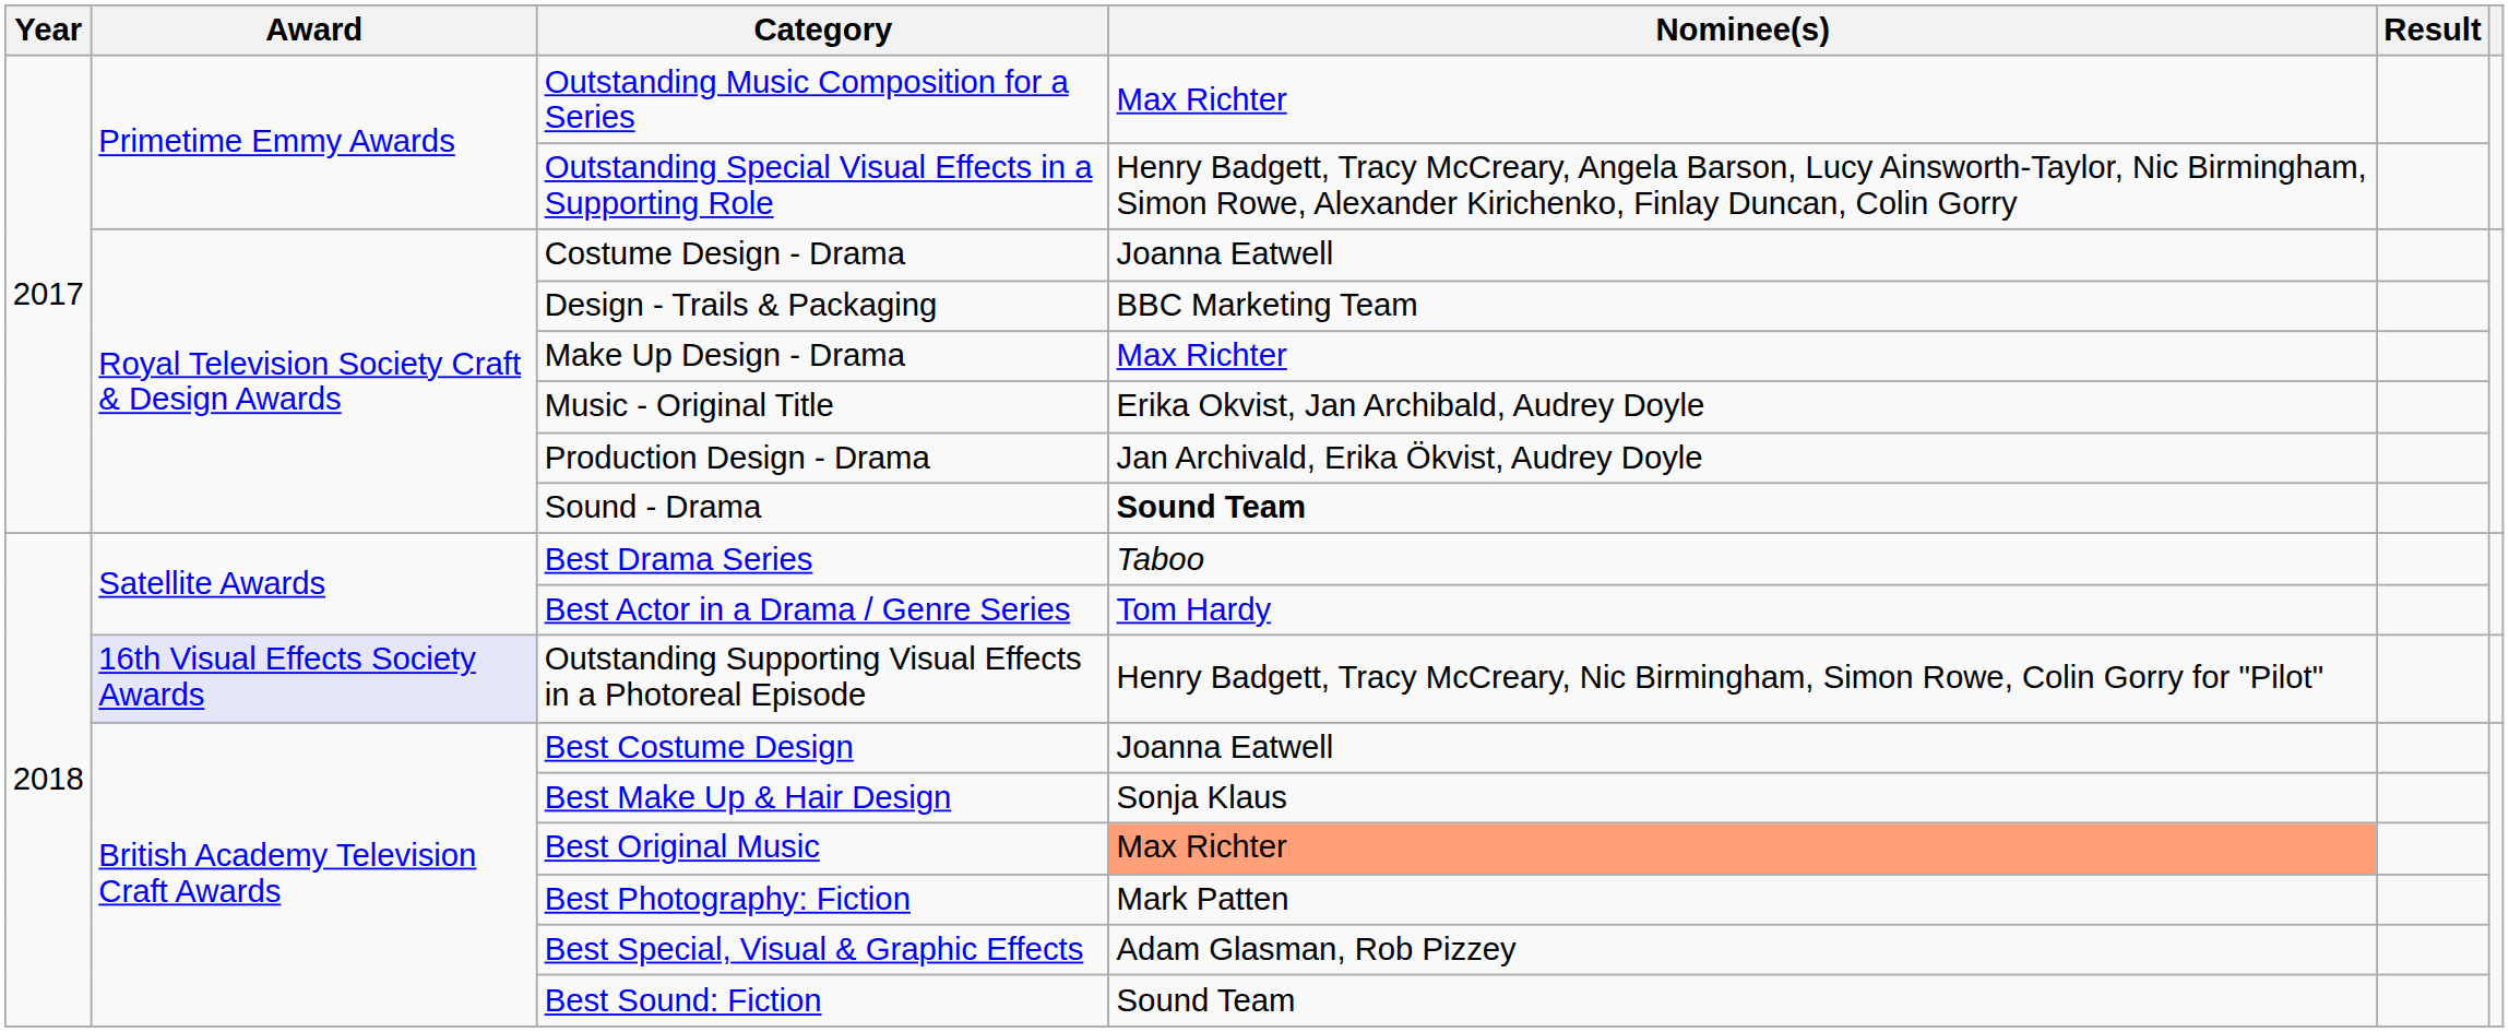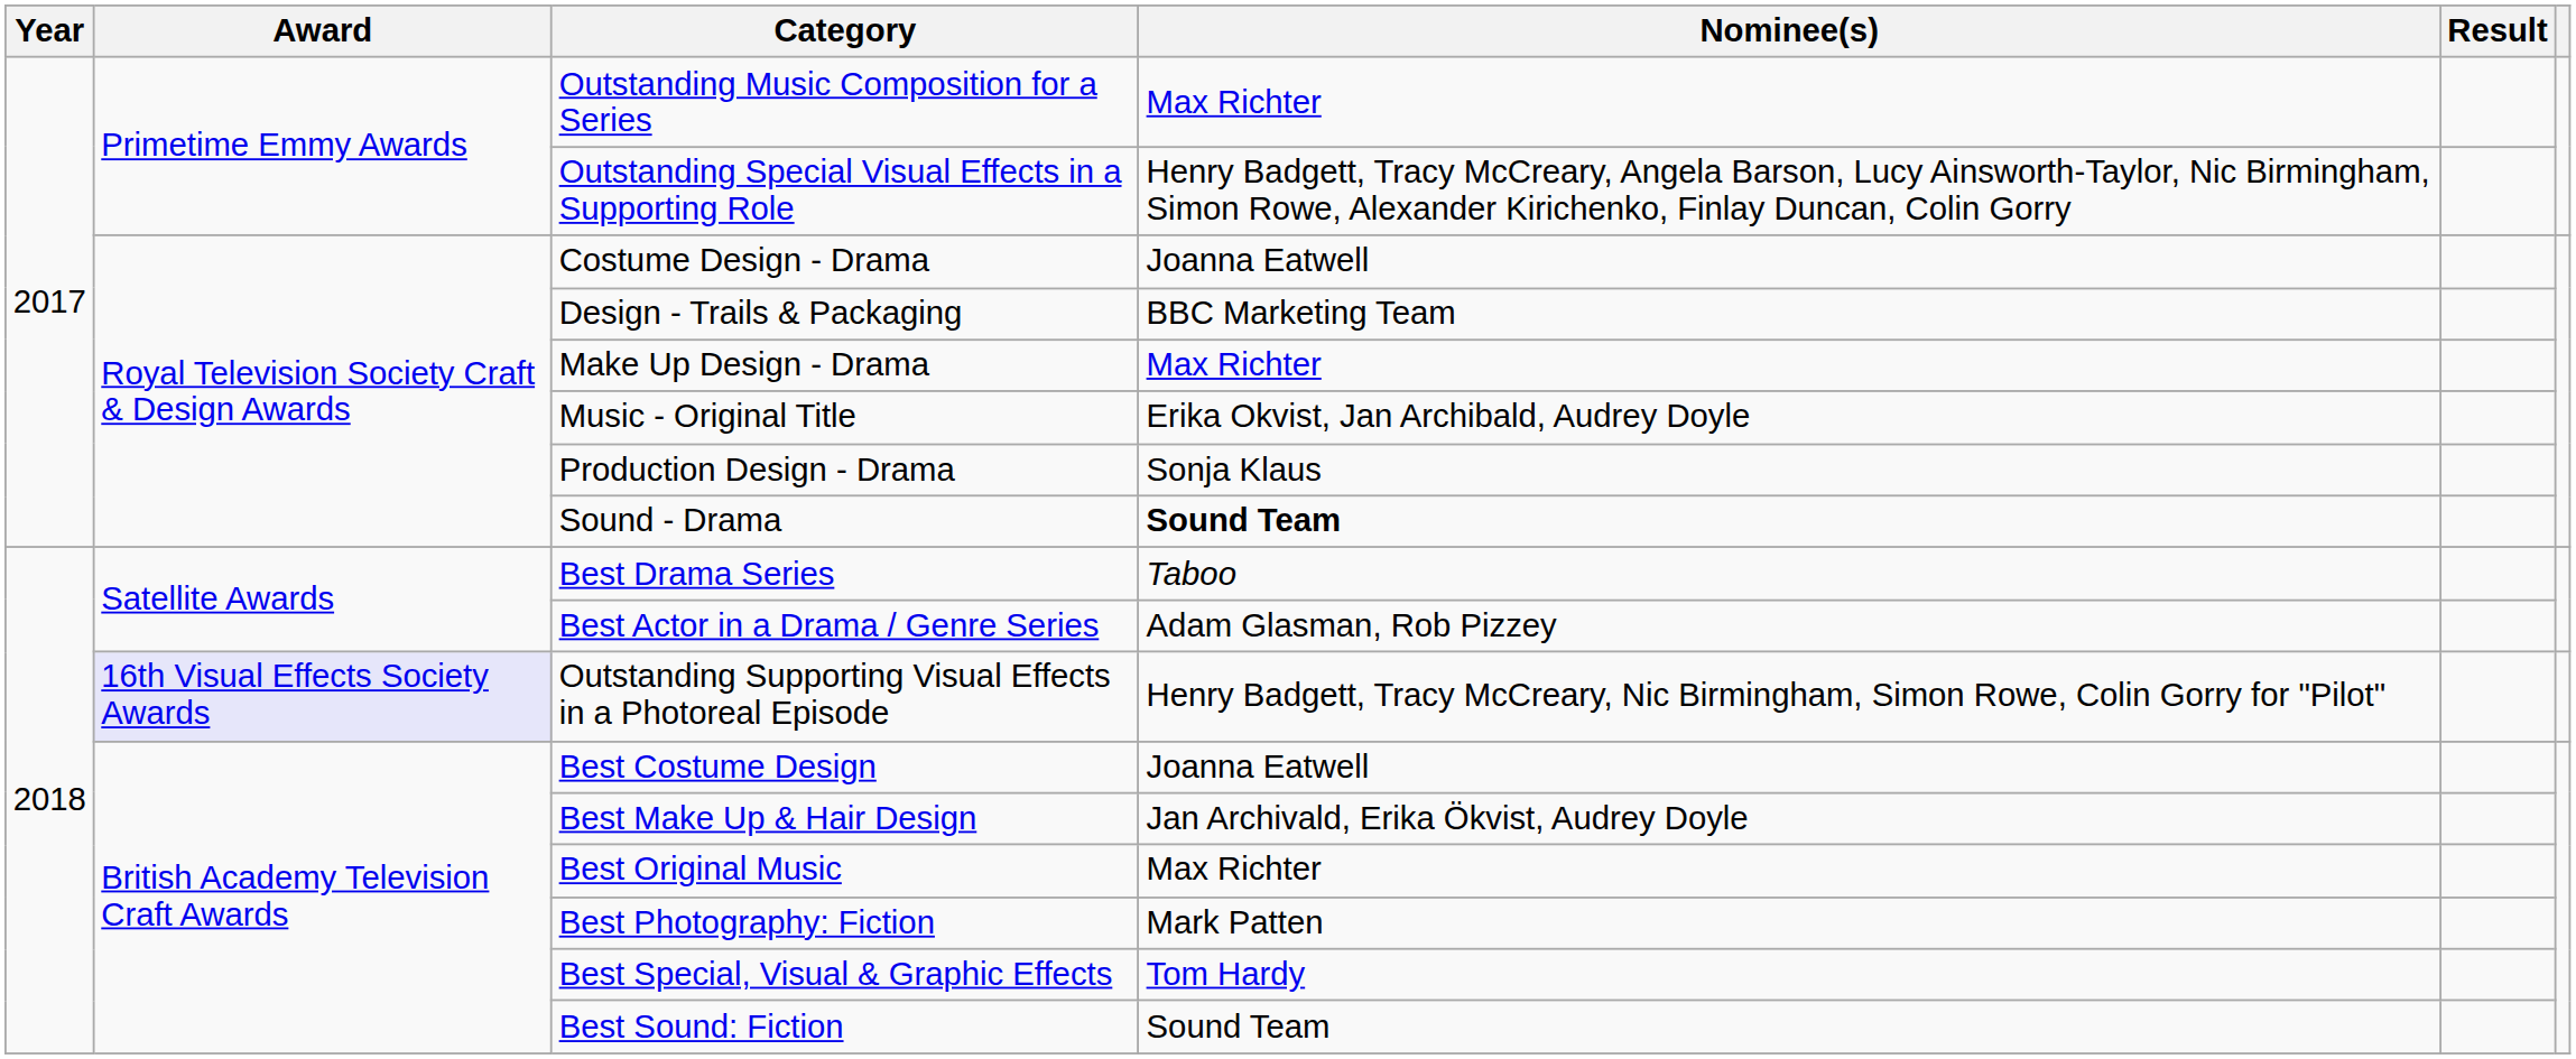Production Design - Drama | Nominee(s): Jan Archivald, Erika Ökvist, Audrey Doyle -> Sonja Klaus
Best Actor in a Drama / Genre Series | Nominee(s): Tom Hardy -> Adam Glasman, Rob Pizzey
Best Make Up & Hair Design | Nominee(s): Sonja Klaus -> Jan Archivald, Erika Ökvist, Audrey Doyle
Best Original Music | Nominee(s): lightsalmon background -> no background
Best Special, Visual & Graphic Effects | Nominee(s): Adam Glasman, Rob Pizzey -> Tom Hardy
